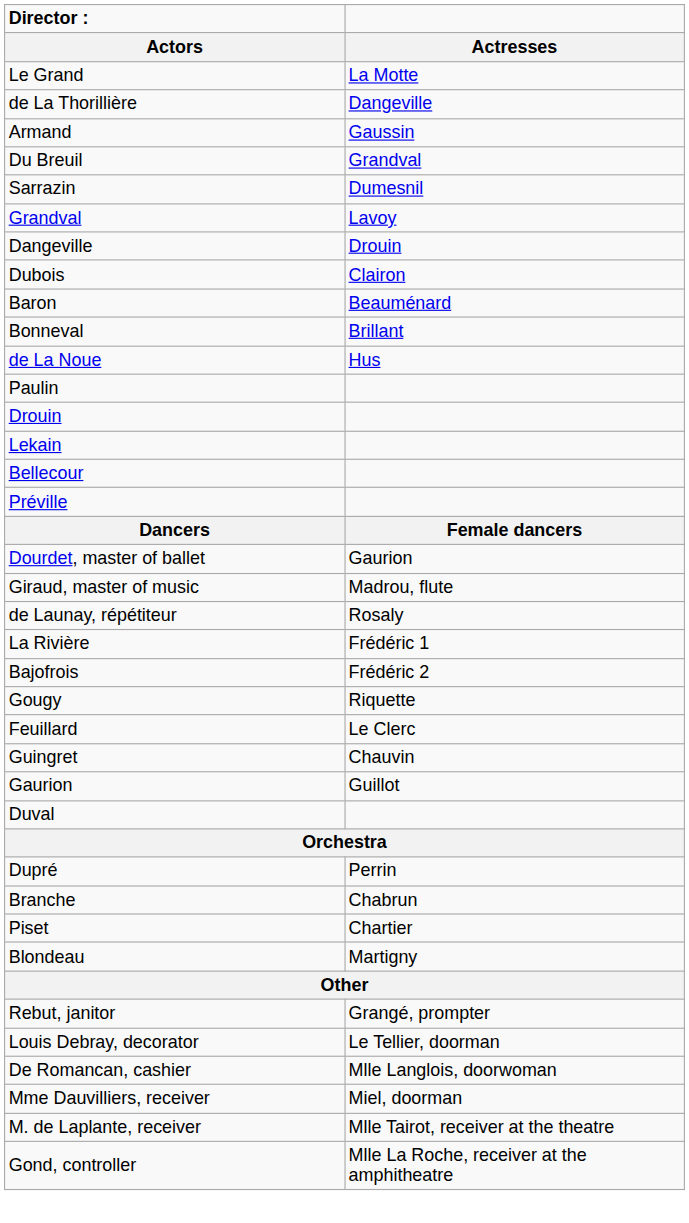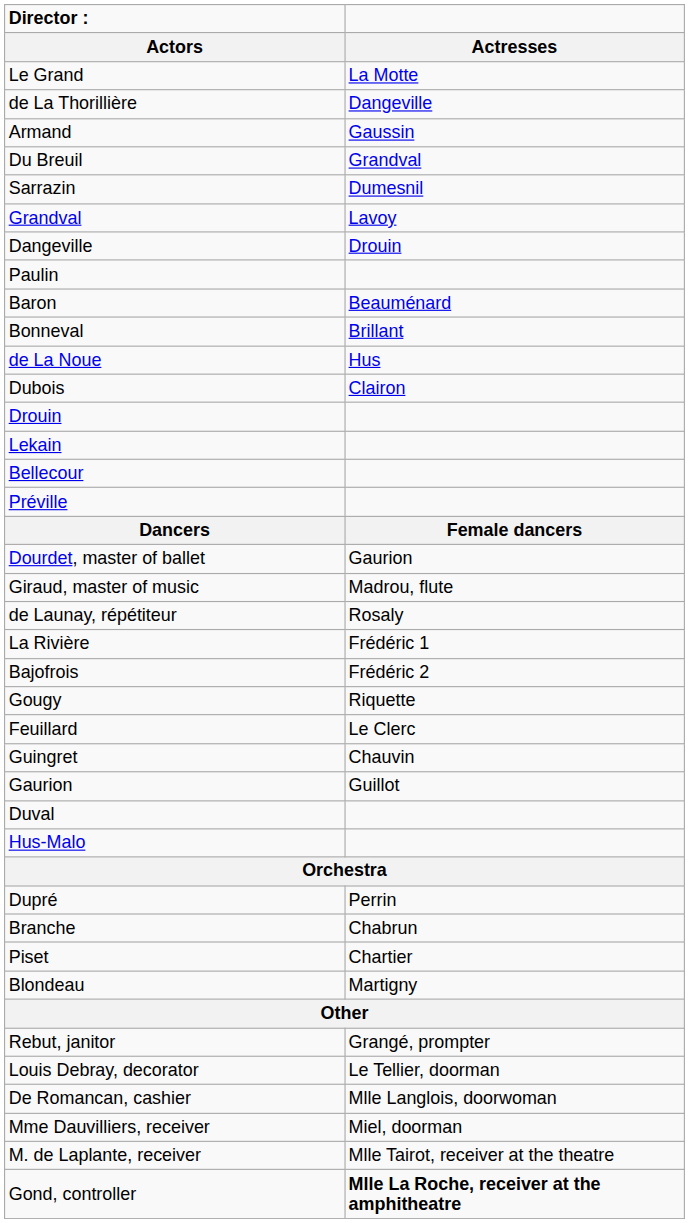rows swapped: Dubois <-> Paulin
+ row: Hus-Malo
Gond, controller | Actresses: normal -> bold
